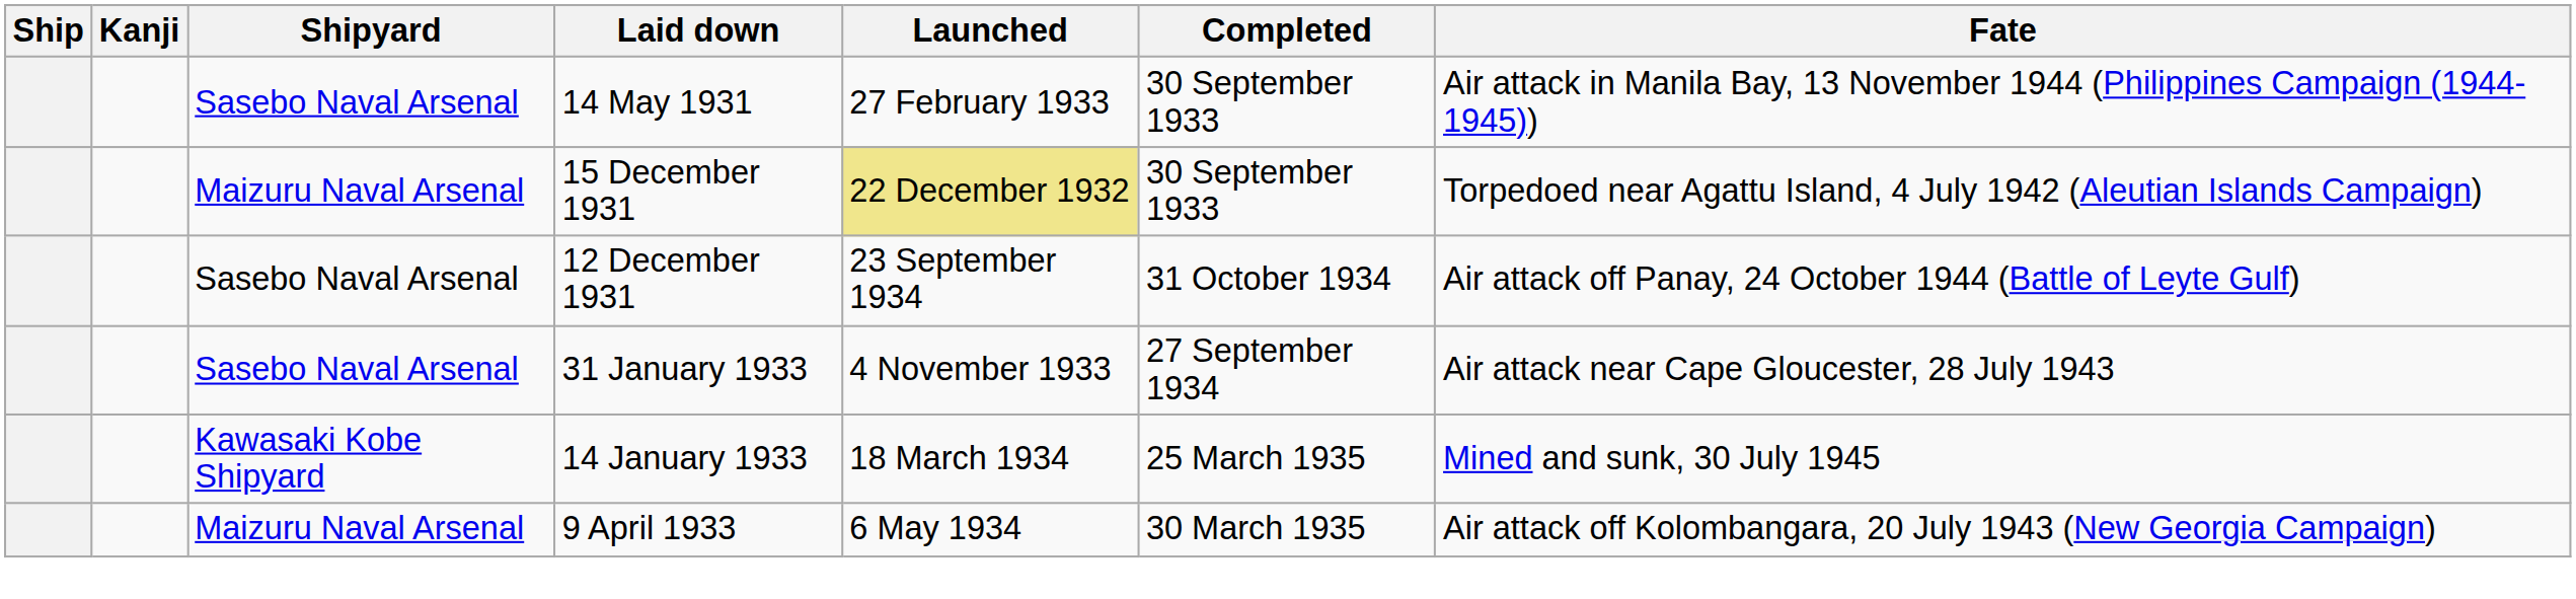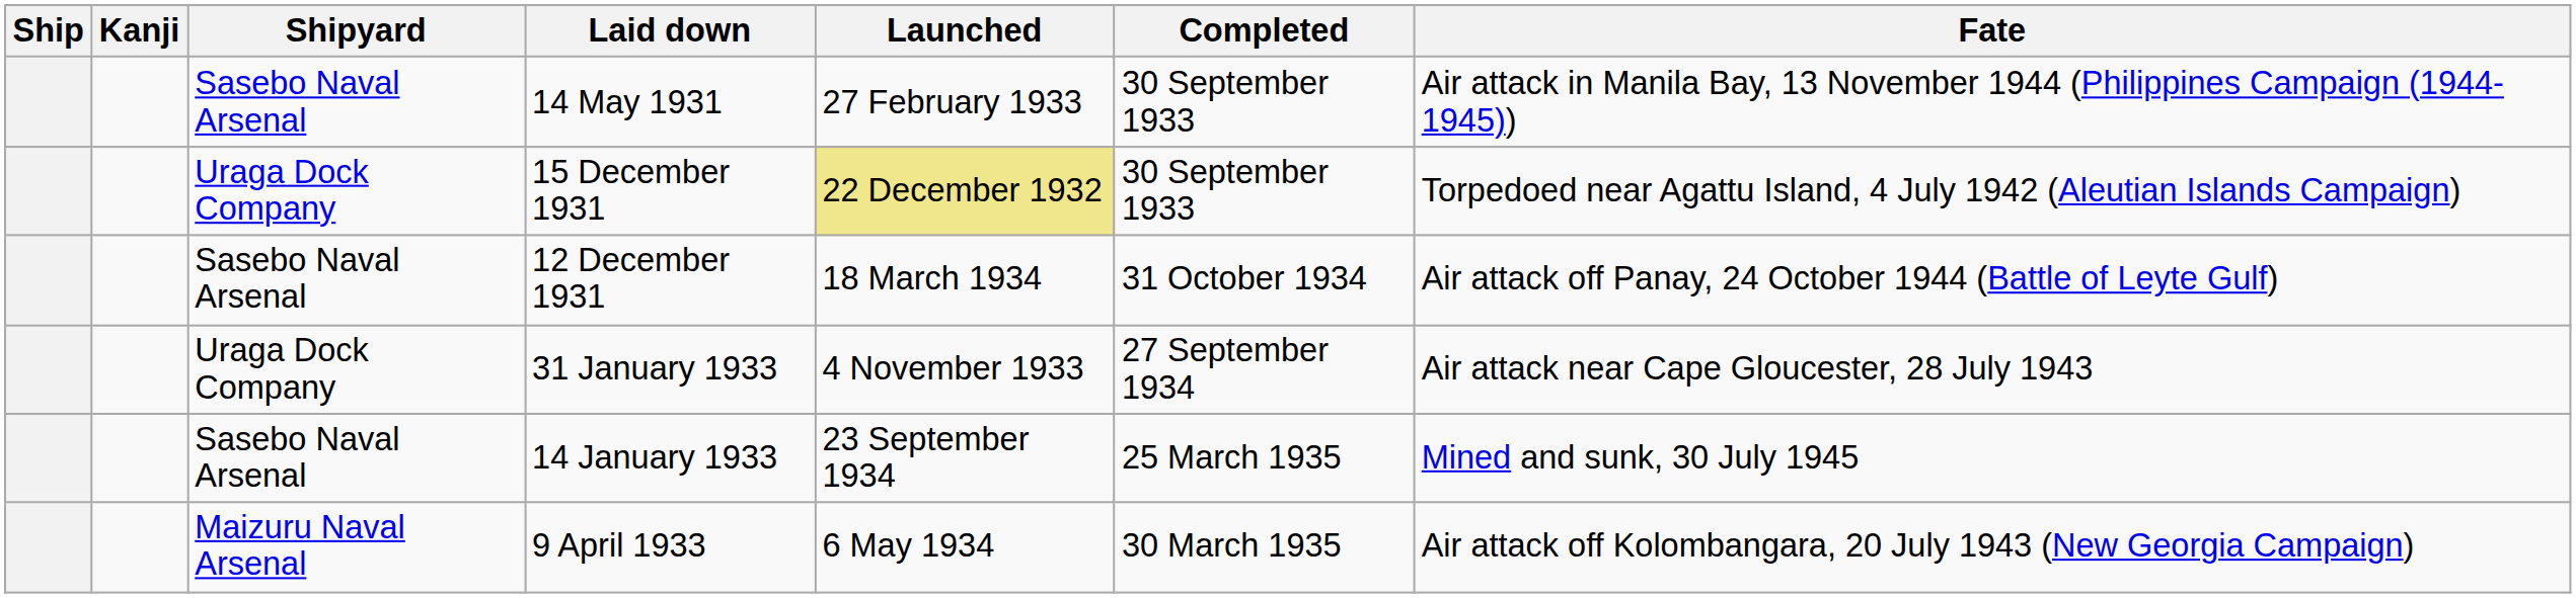15 December 1931 | Shipyard: Maizuru Naval Arsenal -> Uraga Dock Company
12 December 1931 | Launched: 23 September 1934 -> 18 March 1934
31 January 1933 | Shipyard: Sasebo Naval Arsenal -> Uraga Dock Company
14 January 1933 | Shipyard: Kawasaki Kobe Shipyard -> Sasebo Naval Arsenal
14 January 1933 | Launched: 18 March 1934 -> 23 September 1934
